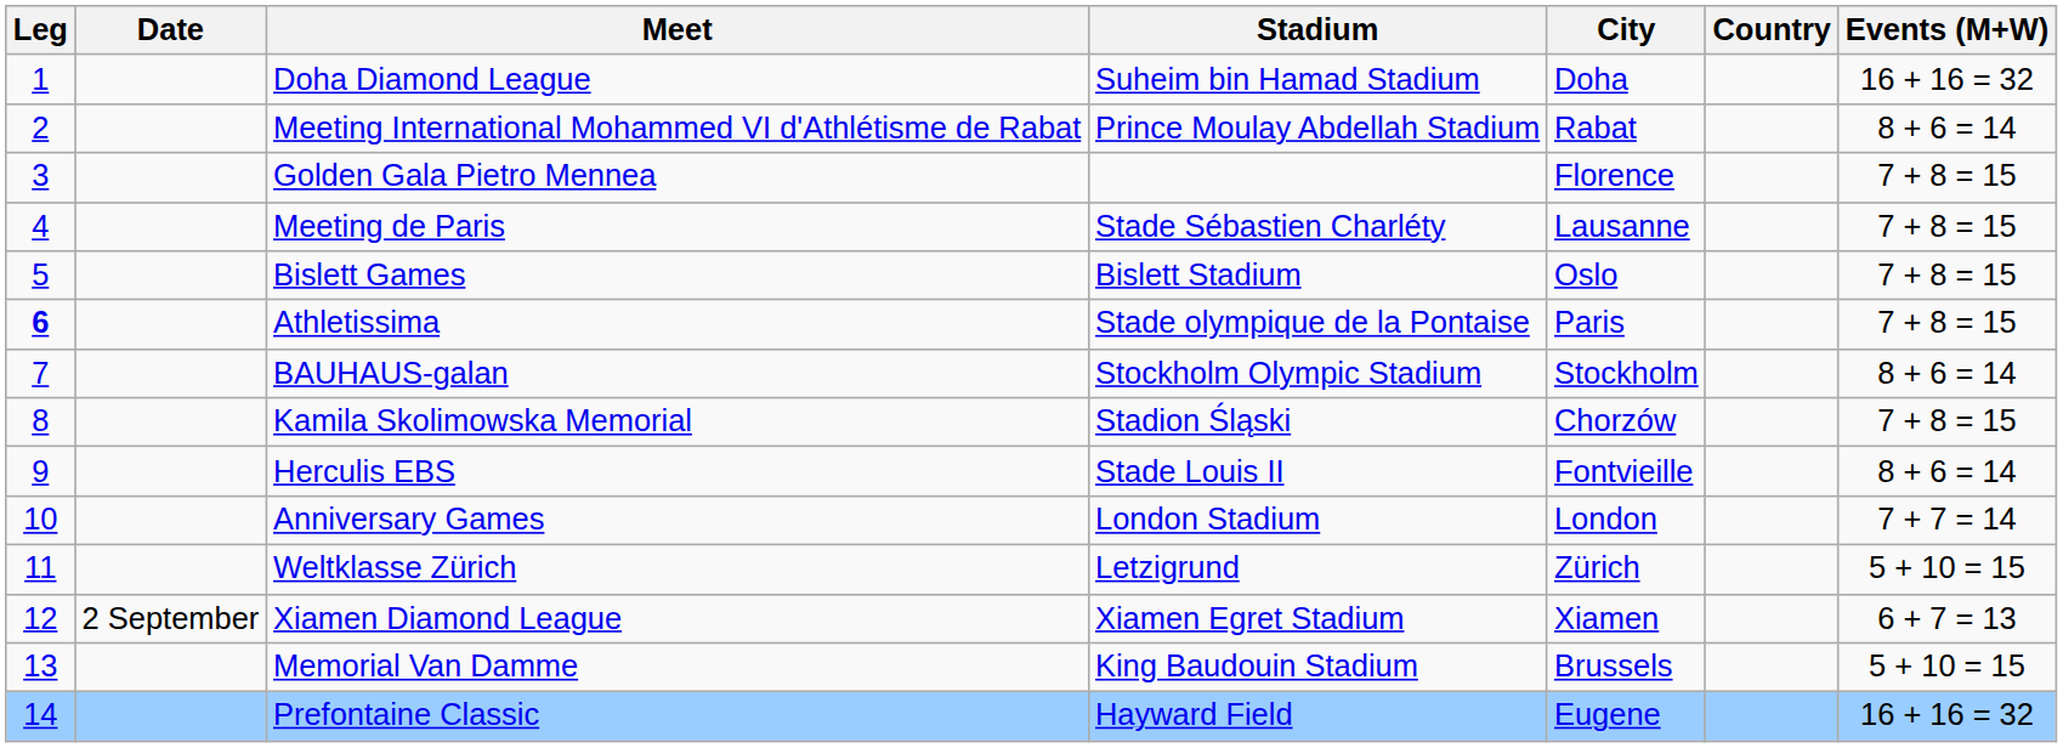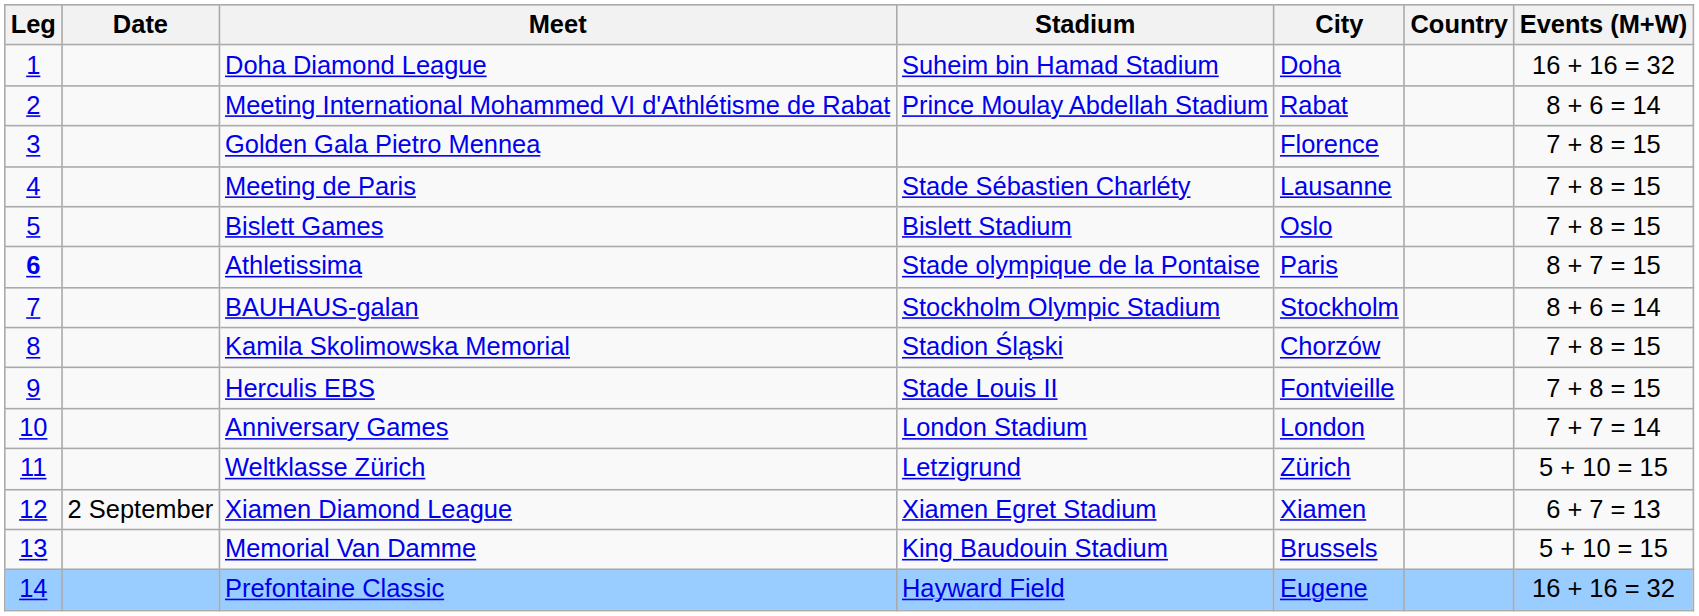Athletissima | Events (M+W): 7 + 8 = 15 -> 8 + 7 = 15
Herculis EBS | Events (M+W): 8 + 6 = 14 -> 7 + 8 = 15
